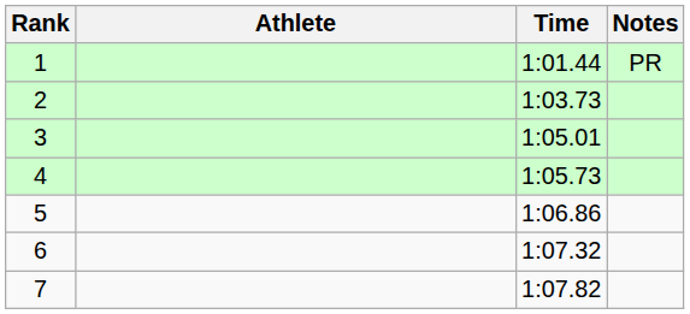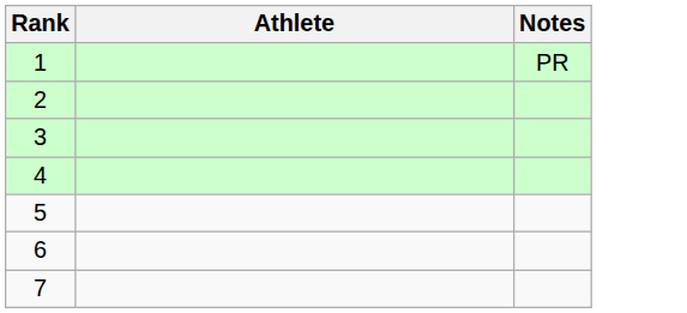- column: Time | 1:01.44 | 1:03.73 | 1:05.01 | 1:05.73 | 1:06.86 | 1:07.32 | 1:07.82
